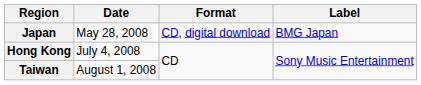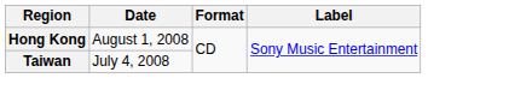- row: Japan | May 28, 2008 | CD, digital download | BMG Japan
Hong Kong | Date: July 4, 2008 -> August 1, 2008
Taiwan | Date: August 1, 2008 -> July 4, 2008
